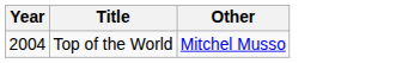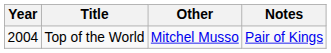+ column: Notes | Pair of Kings
